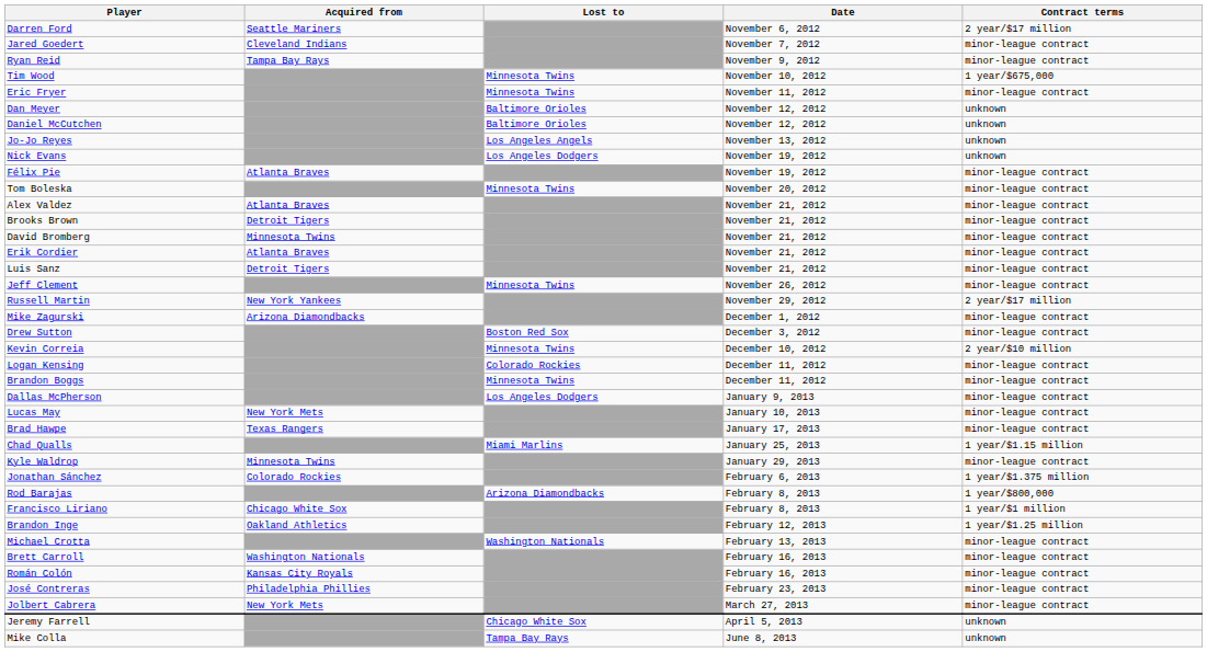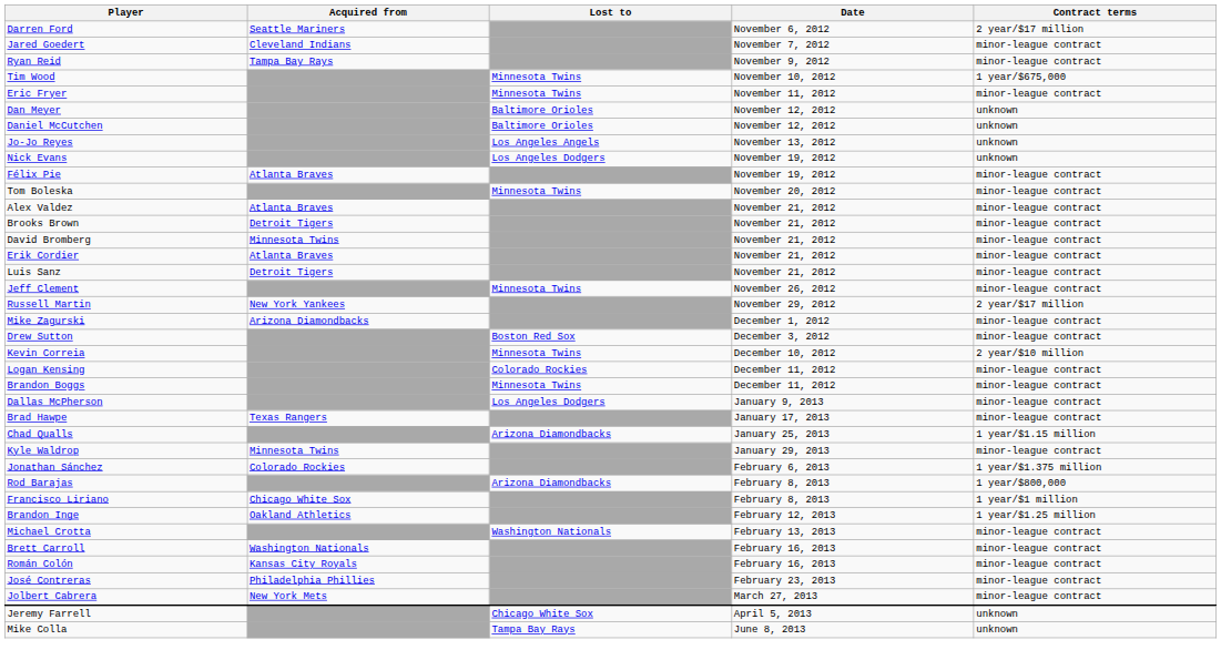- row: Lucas May | New York Mets | January 10, 2013 | minor-league contract
Chad Qualls | Lost to: Miami Marlins -> Arizona Diamondbacks
